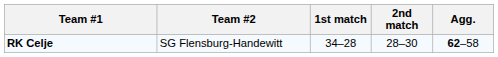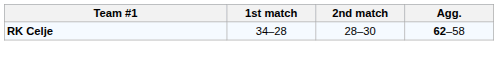- column: Team #2 | SG Flensburg-Handewitt
